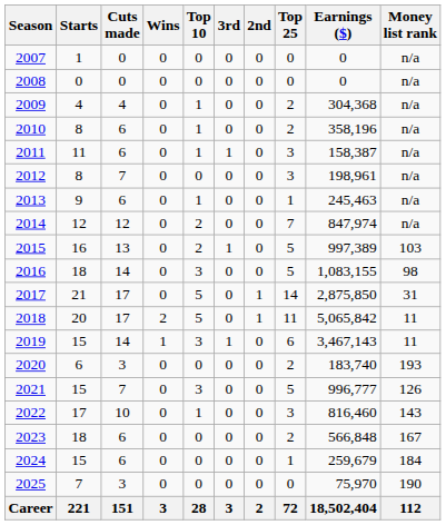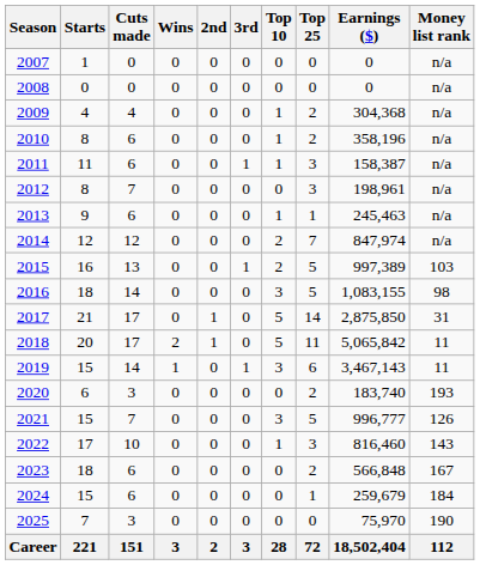columns swapped: 2nd <-> Top 10
